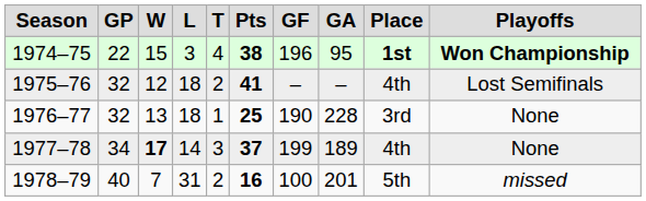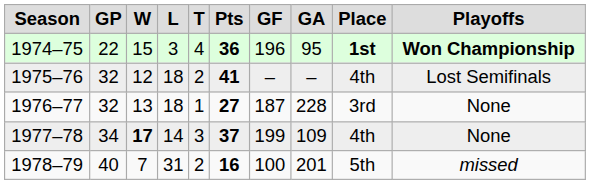1974–75 | column 6: 38 -> 36
1976–77 | column 6: 25 -> 27
1976–77 | column 7: 190 -> 187
1977–78 | column 8: 189 -> 109
